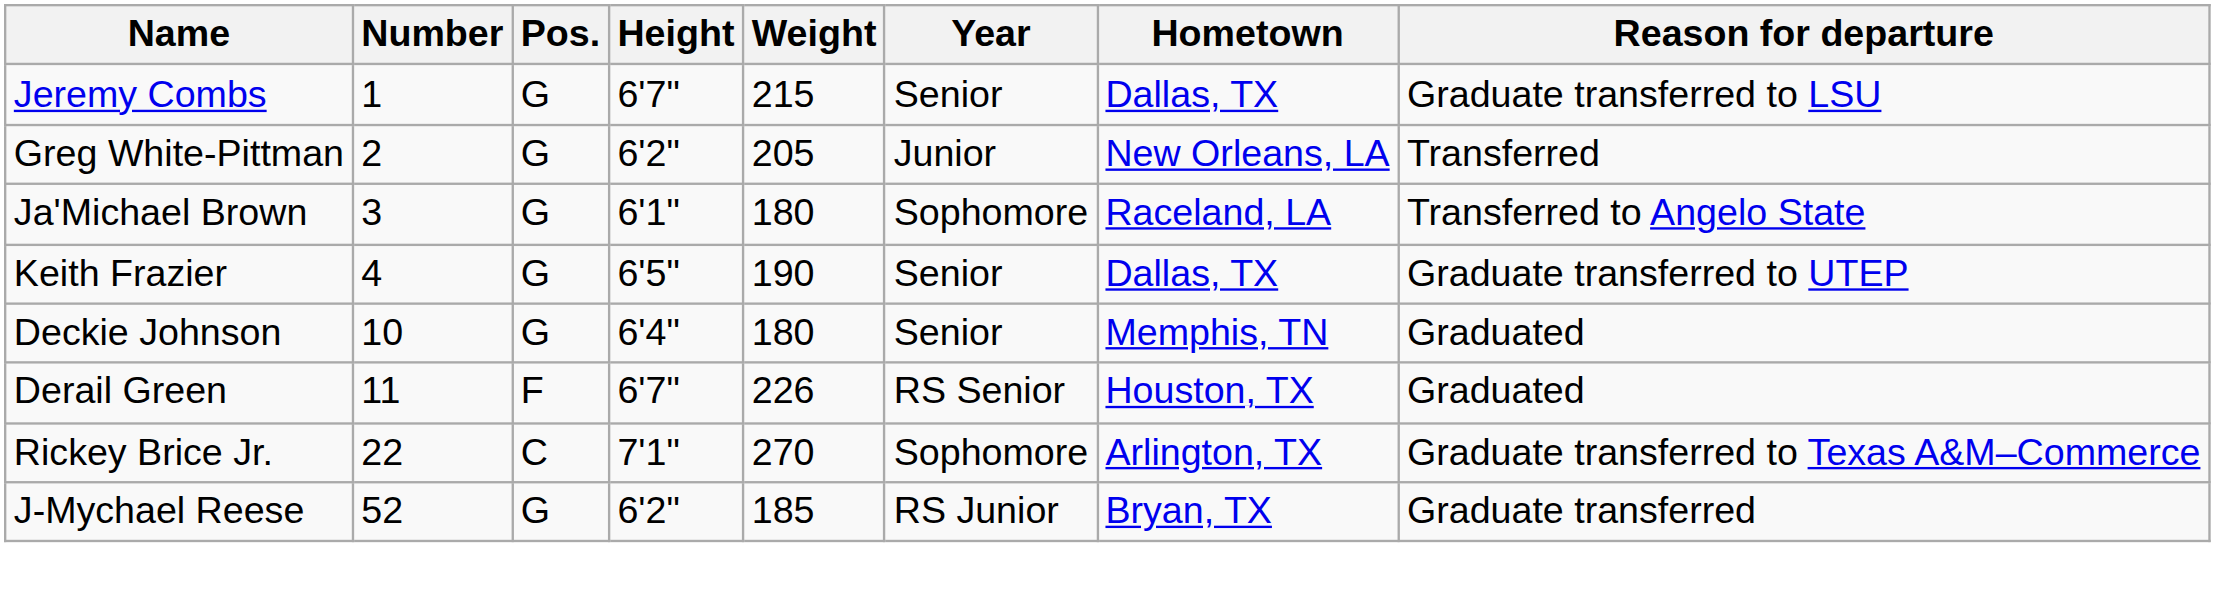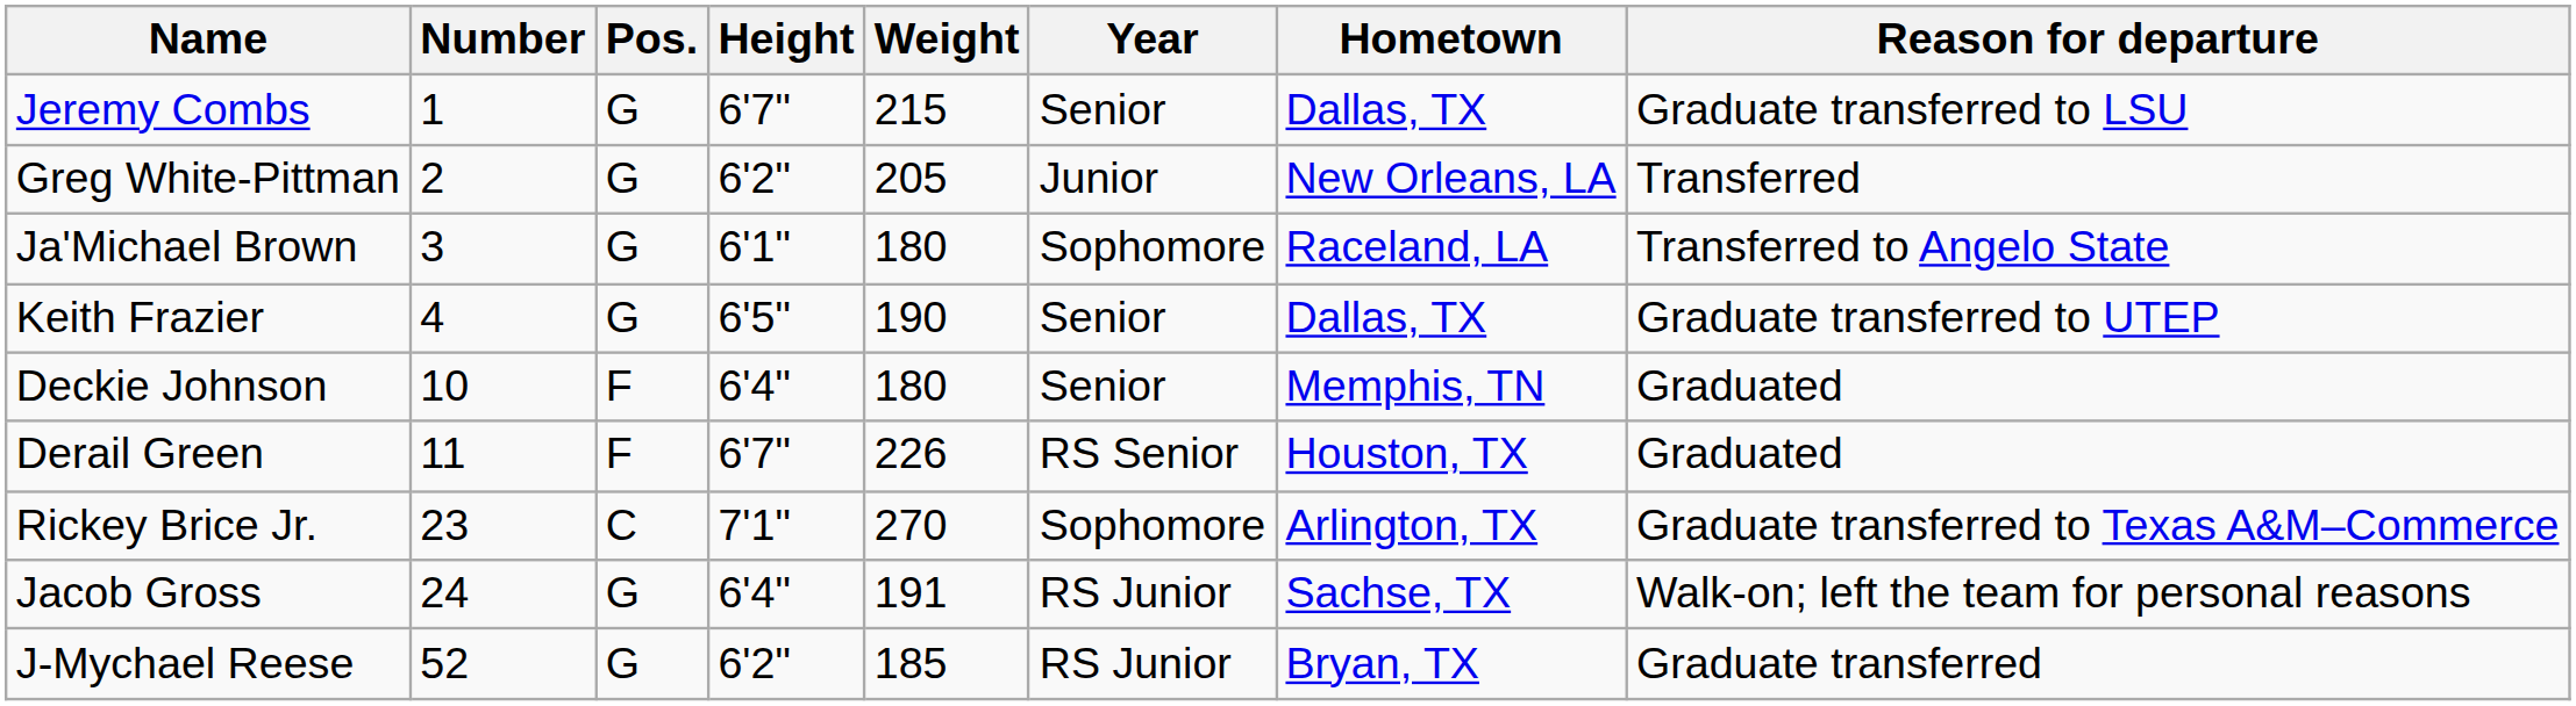Deckie Johnson | Pos.: G -> F
Rickey Brice Jr. | Number: 22 -> 23
+ row: Jacob Gross | 24 | G | 6'4" | 191 | RS Junior | Sachse, TX | Walk-on; left the team for personal reasons
